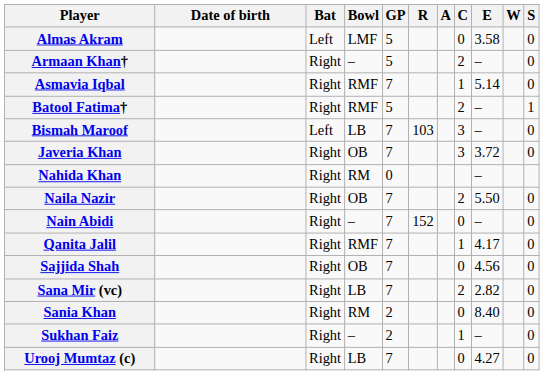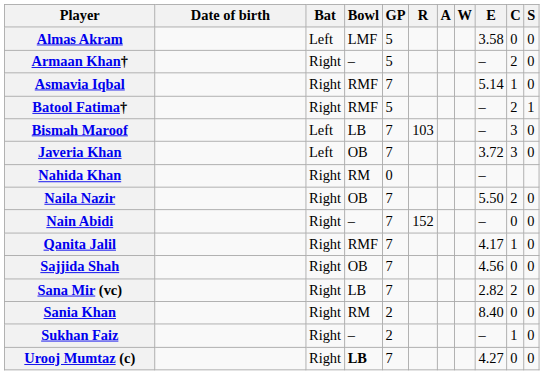columns swapped: W <-> C
Javeria Khan | Bat: Right -> Left
Urooj Mumtaz (c) | Bowl: normal -> bold
